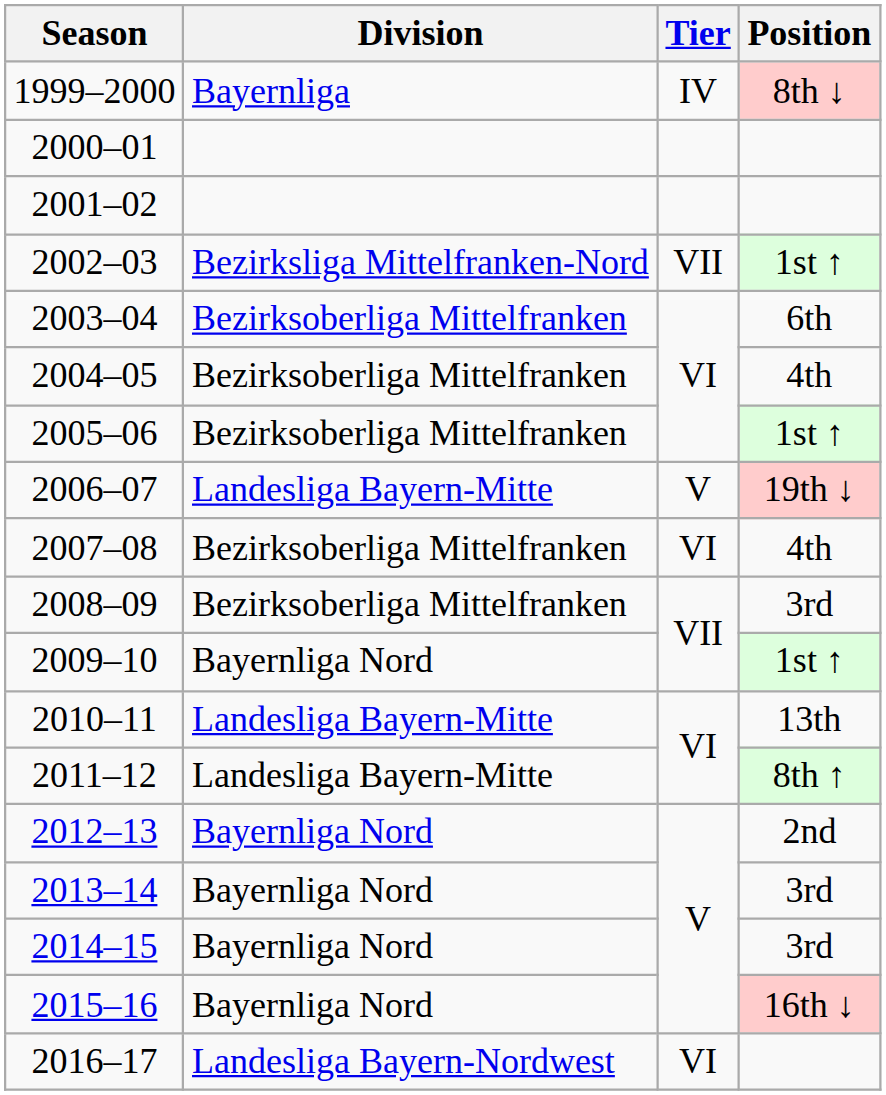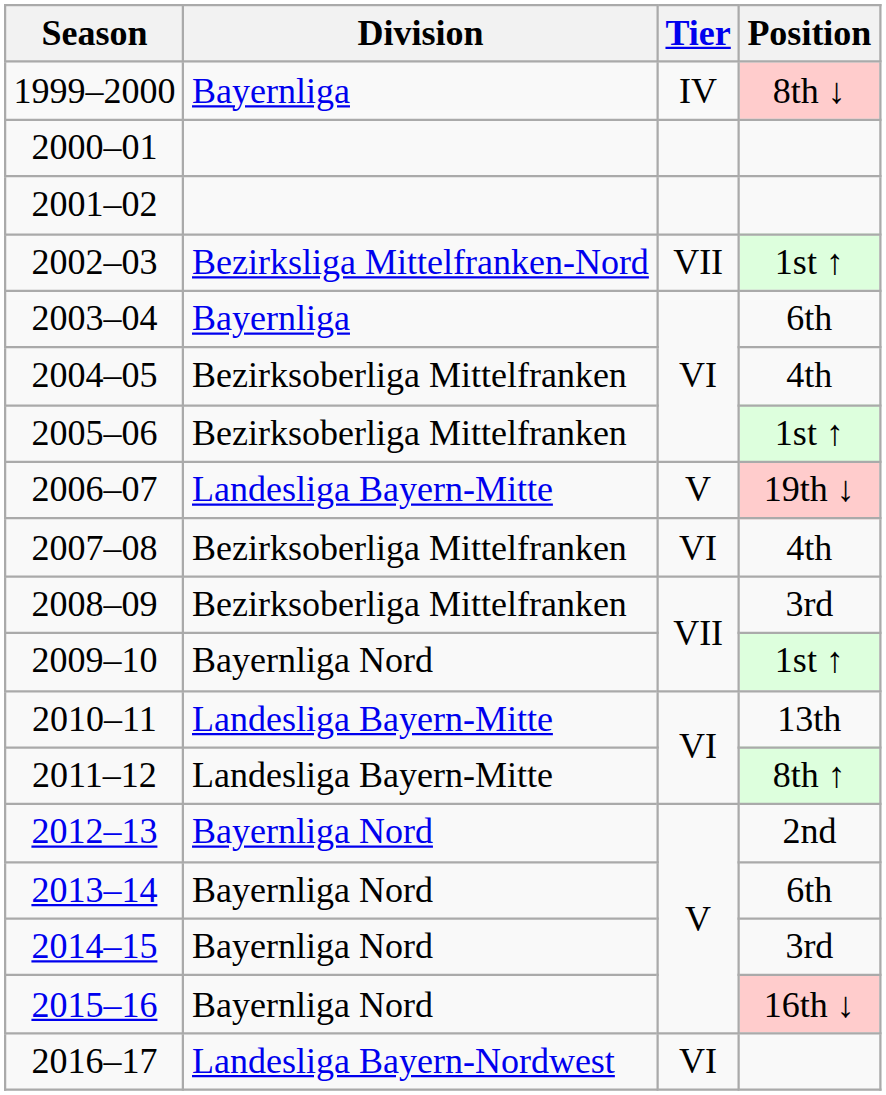2003–04 | Division: Bezirksoberliga Mittelfranken -> Bayernliga
2013–14 | Position: 3rd -> 6th
